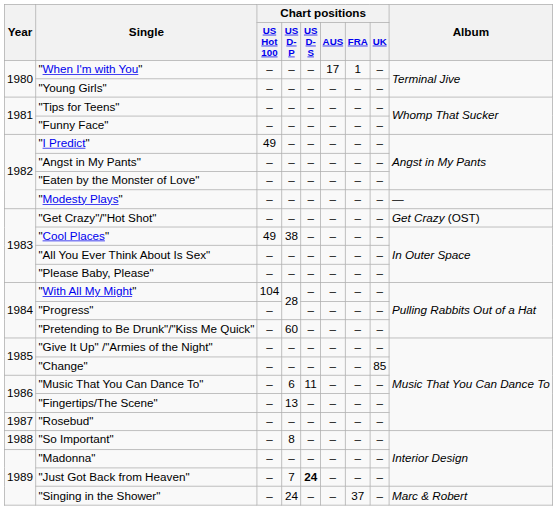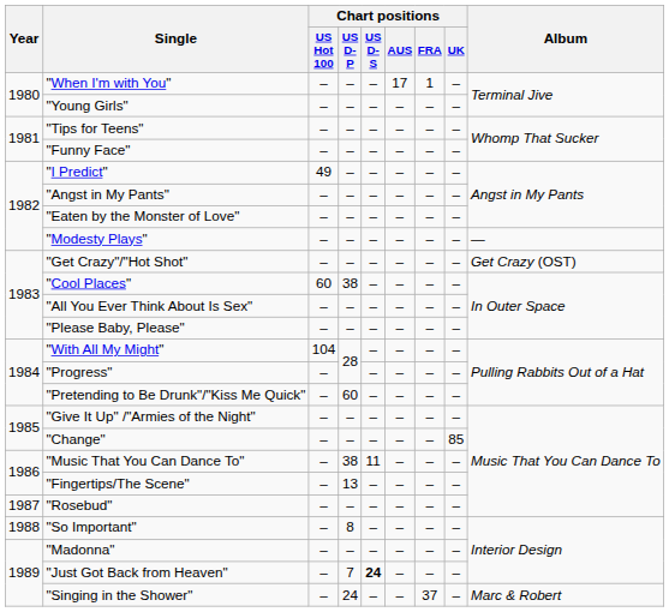"Cool Places" | Chart positions / US Hot 100: 49 -> 60
"Music That You Can Dance To" | Chart positions / US D-P: 6 -> 38
